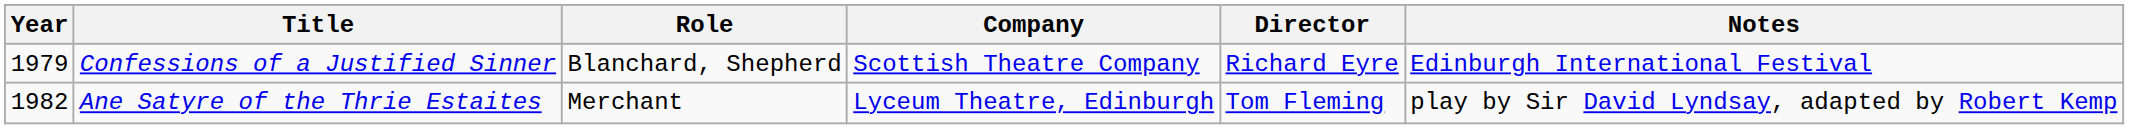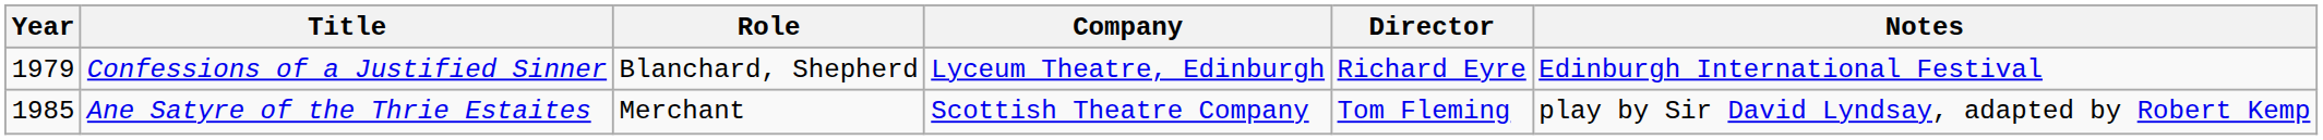Confessions of a Justified Sinner | Company: Scottish Theatre Company -> Lyceum Theatre, Edinburgh
Ane Satyre of the Thrie Estaites | Year: 1982 -> 1985
Ane Satyre of the Thrie Estaites | Company: Lyceum Theatre, Edinburgh -> Scottish Theatre Company
